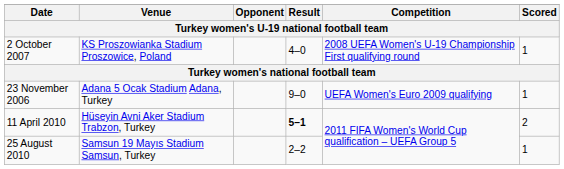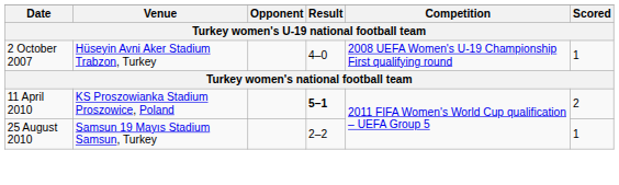2 October 2007 | Venue: KS Proszowianka Stadium Proszowice, Poland -> Hüseyin Avni Aker Stadium Trabzon, Turkey
- row: 23 November 2006 | Adana 5 Ocak Stadium Adana, Turkey | 9–0 | UEFA Women's Euro 2009 qualifying | 1
11 April 2010 | Venue: Hüseyin Avni Aker Stadium Trabzon, Turkey -> KS Proszowianka Stadium Proszowice, Poland
